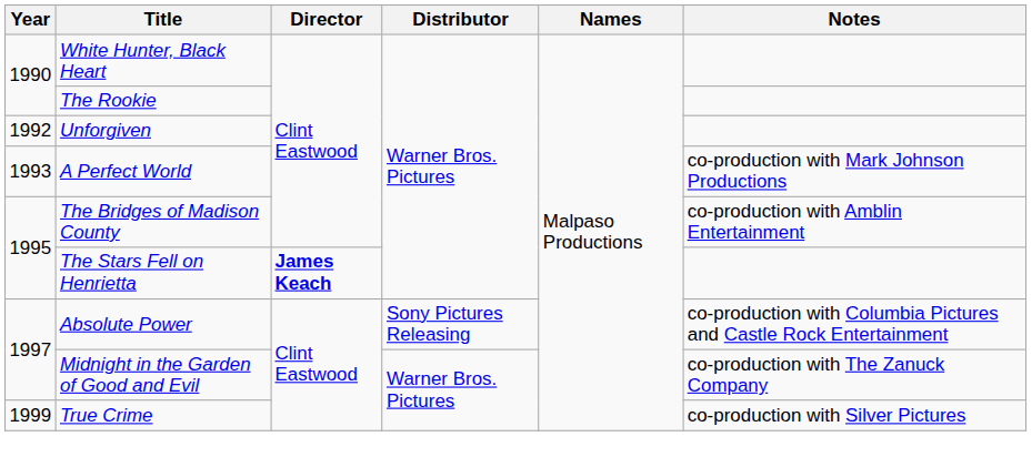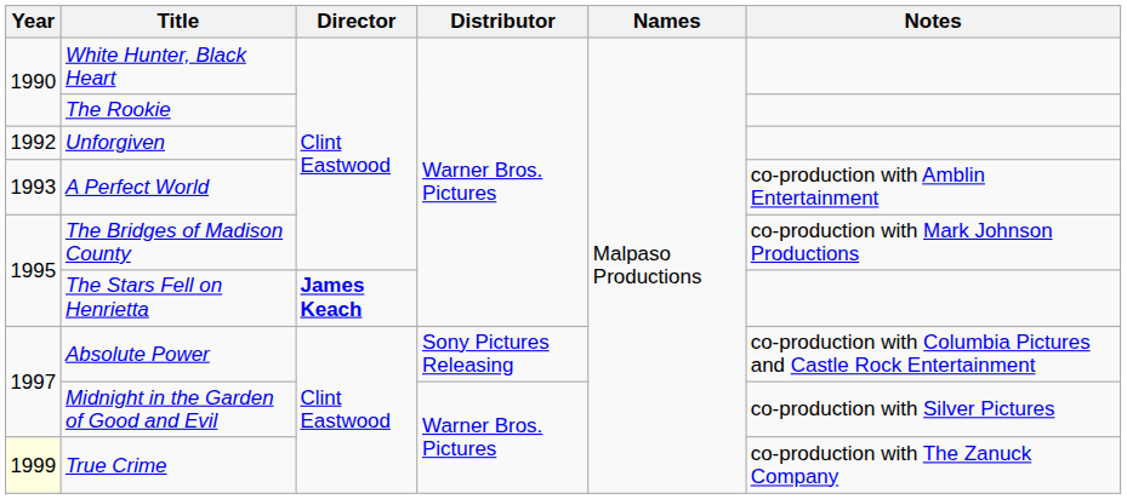A Perfect World | Notes: co-production with Mark Johnson Productions -> co-production with Amblin Entertainment
The Bridges of Madison County | Notes: co-production with Amblin Entertainment -> co-production with Mark Johnson Productions
Midnight in the Garden of Good and Evil | Notes: co-production with The Zanuck Company -> co-production with Silver Pictures
True Crime | Year: no background -> lightyellow background
True Crime | Notes: co-production with Silver Pictures -> co-production with The Zanuck Company
